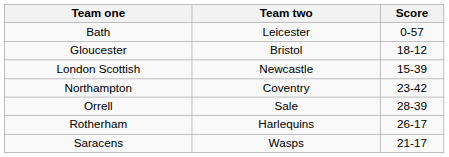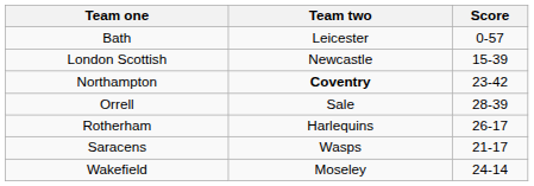- row: Gloucester | Bristol | 18-12
Northampton | Team two: normal -> bold
+ row: Wakefield | Moseley | 24-14
